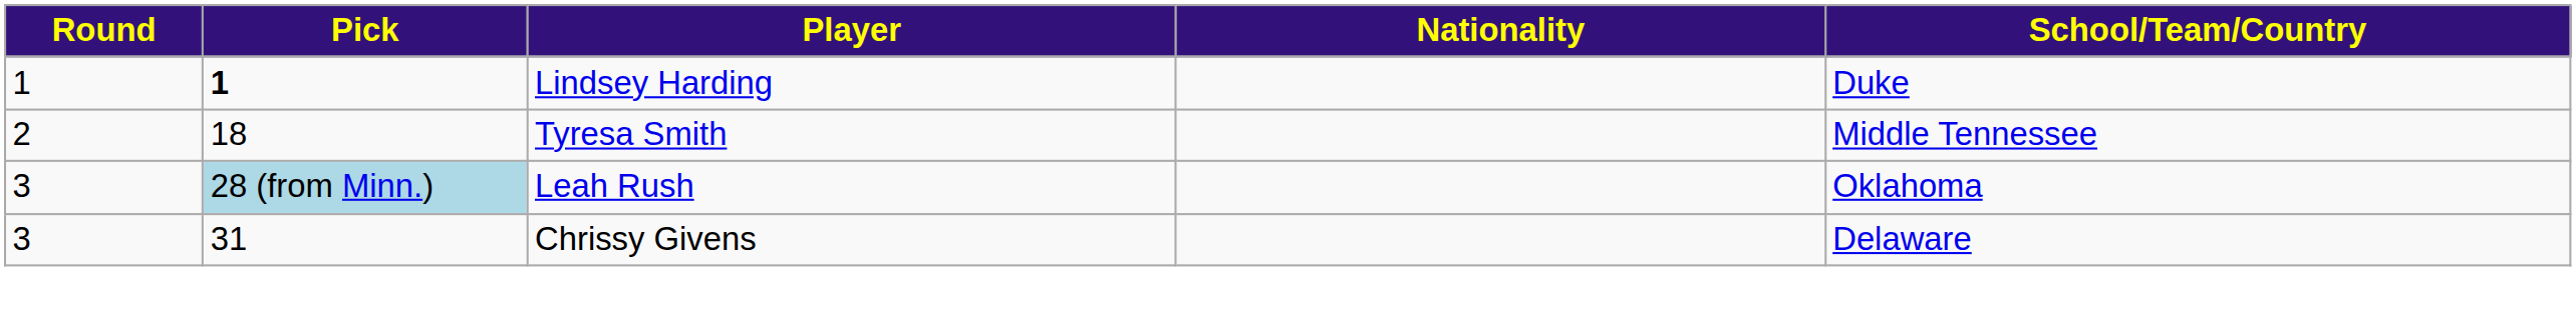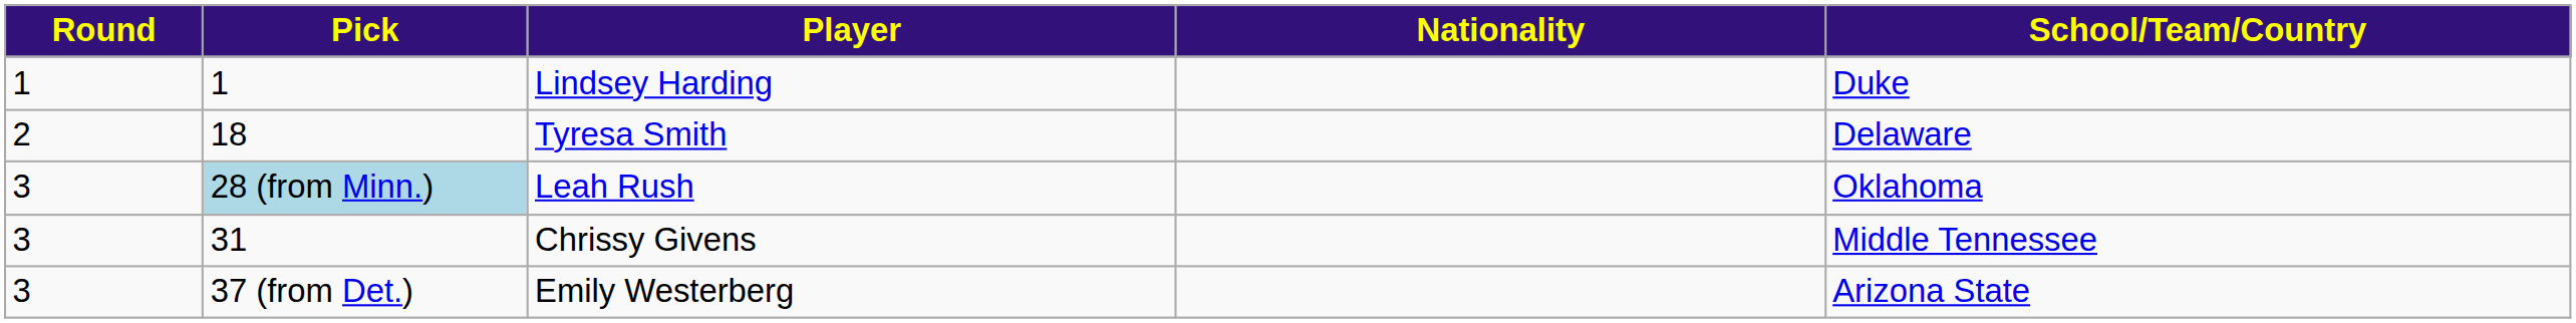Lindsey Harding | Pick: bold -> normal
Tyresa Smith | School/Team/Country: Middle Tennessee -> Delaware
Chrissy Givens | School/Team/Country: Delaware -> Middle Tennessee
+ row: 3 | 37 (from Det.) | Emily Westerberg | Arizona State
